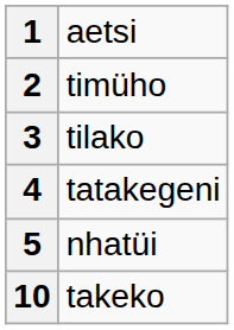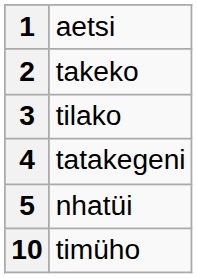2 | column 2: timüho -> takeko
10 | column 2: takeko -> timüho
